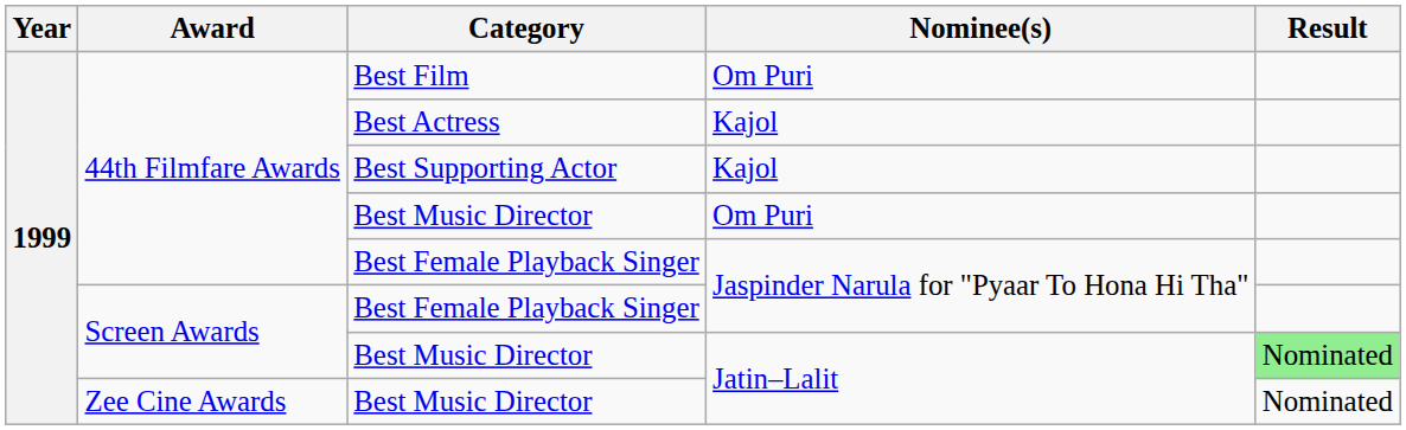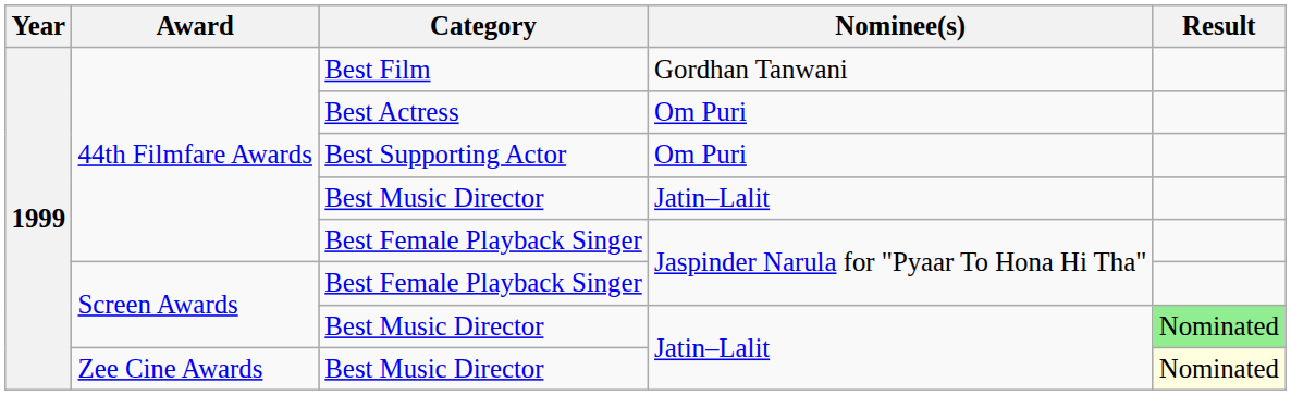Best Film | Nominee(s): Om Puri -> Gordhan Tanwani
Best Actress | Nominee(s): Kajol -> Om Puri
Best Supporting Actor | Nominee(s): Kajol -> Om Puri
44th Filmfare Awards / Best Music Director | Nominee(s): Om Puri -> Jatin–Lalit
Zee Cine Awards / Best Music Director | Result: no background -> lightyellow background
